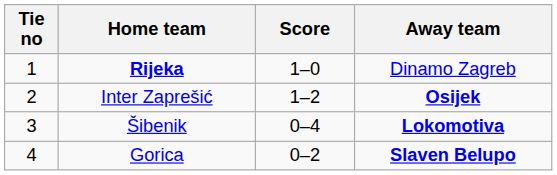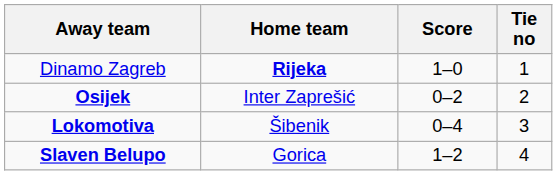columns swapped: Tie no <-> Away team
Inter Zaprešić | Score: 1–2 -> 0–2
Gorica | Score: 0–2 -> 1–2
